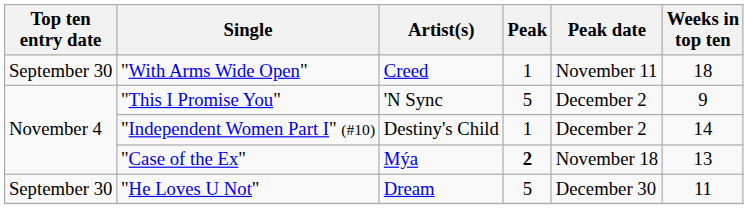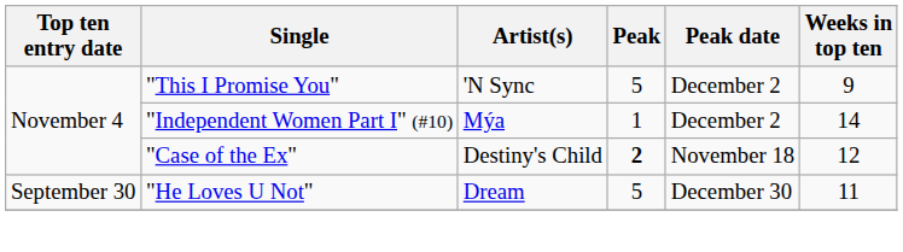- row: September 30 | "With Arms Wide Open" | Creed | 1 | November 11 | 18
"Independent Women Part I" (#10) | Artist(s): Destiny's Child -> Mýa
"Case of the Ex" | Artist(s): Mýa -> Destiny's Child
"Case of the Ex" | Weeks in top ten: 13 -> 12
